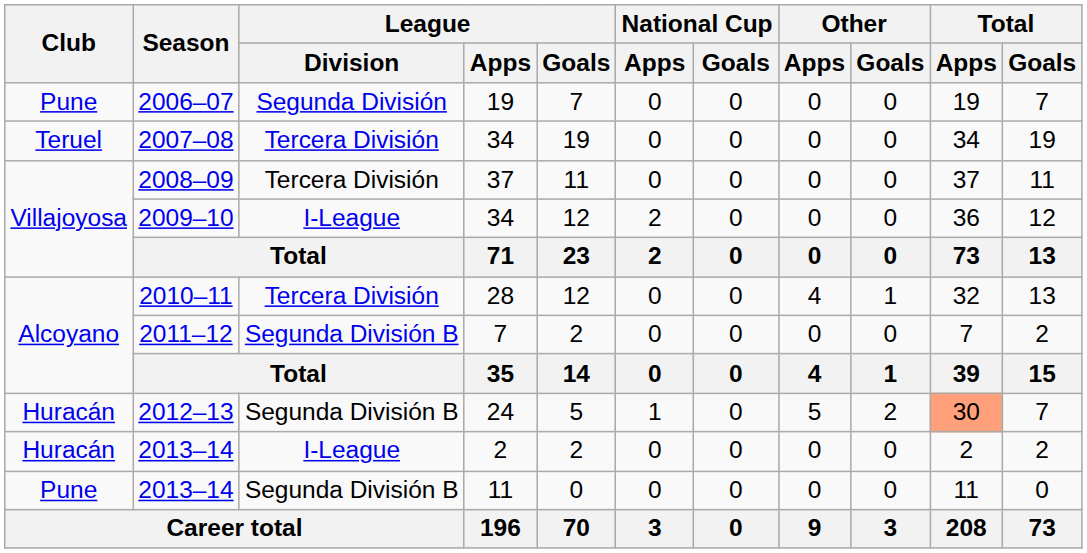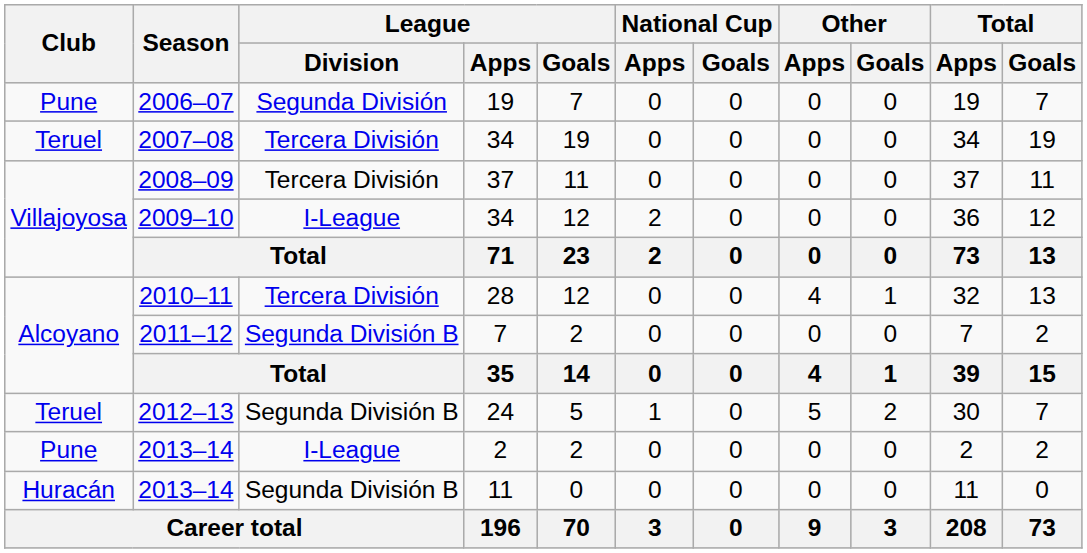2012–13 | Club: Huracán -> Teruel
2012–13 | Total / Apps: lightsalmon background -> no background
2013–14 / 2 | Club: Huracán -> Pune
2013–14 / 11 | Club: Pune -> Huracán
